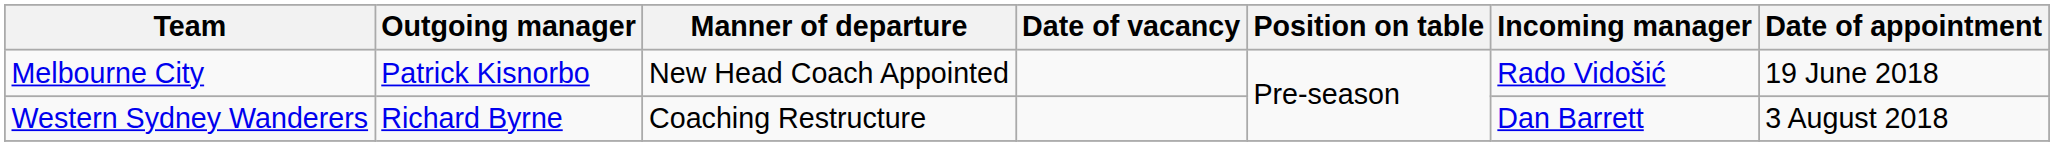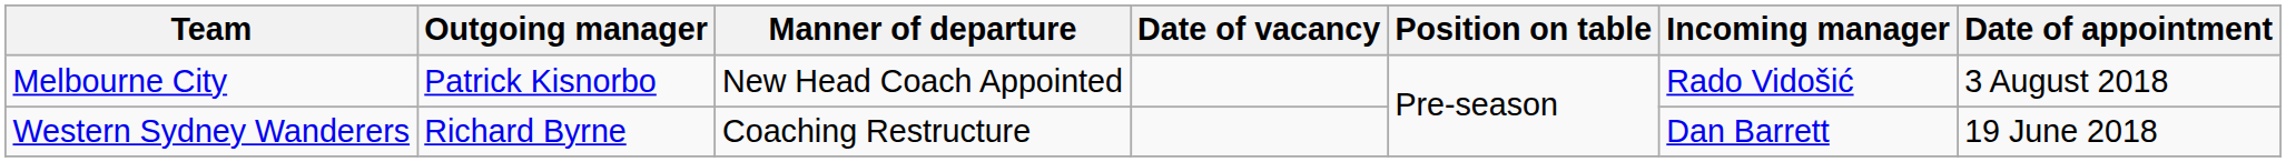Melbourne City | Date of appointment: 19 June 2018 -> 3 August 2018
Western Sydney Wanderers | Date of appointment: 3 August 2018 -> 19 June 2018
